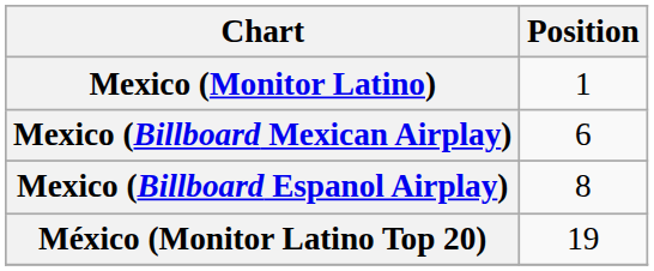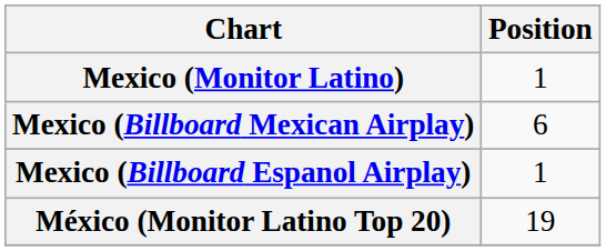Mexico (Billboard Espanol Airplay) | Position: 8 -> 1
